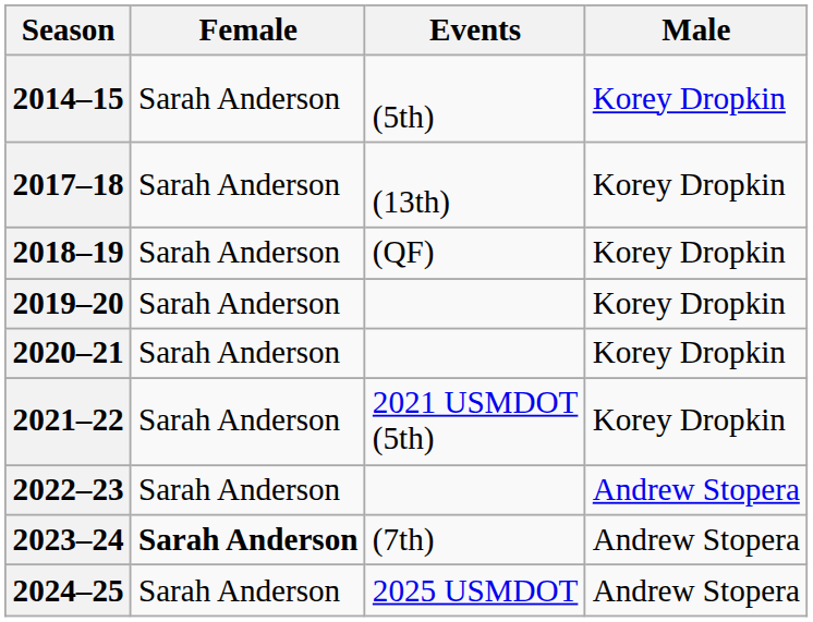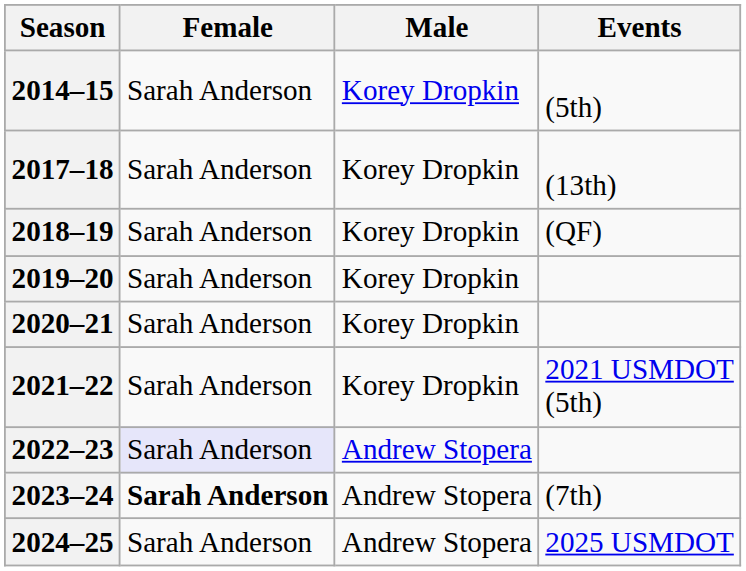columns swapped: Male <-> Events
2022–23 | Female: no background -> lavender background
